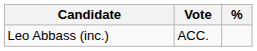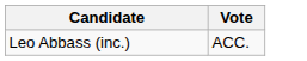- column: %
